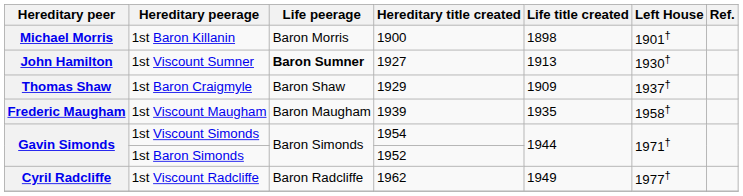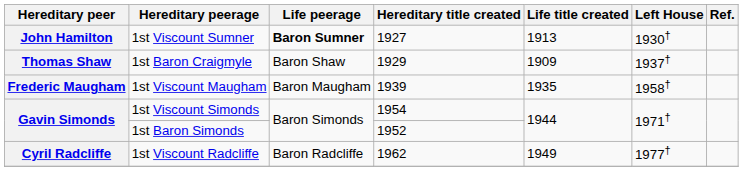- row: Michael Morris | 1st Baron Killanin | Baron Morris | 1900 | 1898 | 1901†
